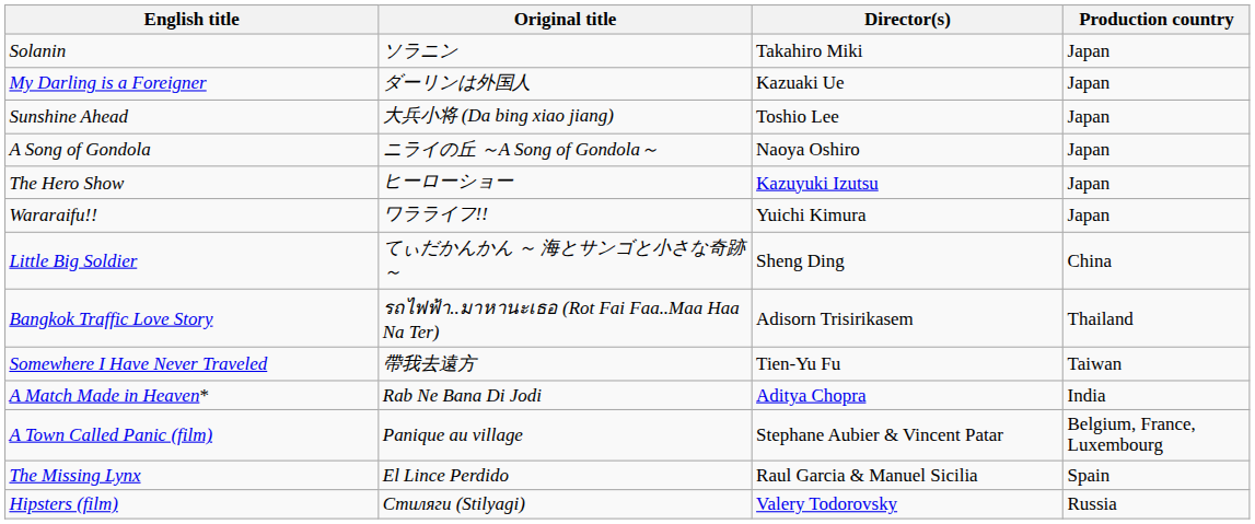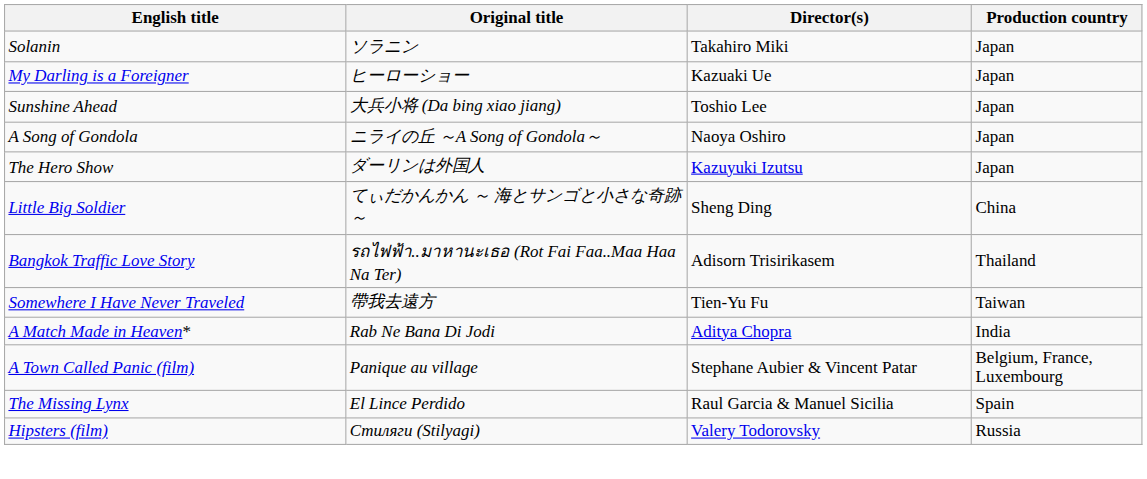My Darling is a Foreigner | Original title: ダーリンは外国人 -> ヒーローショー
The Hero Show | Original title: ヒーローショー -> ダーリンは外国人
- row: Wararaifu!! | ワラライフ!! | Yuichi Kimura | Japan
